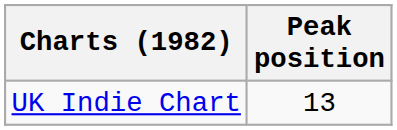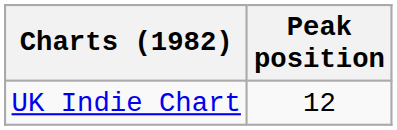UK Indie Chart | Peak position: 13 -> 12
